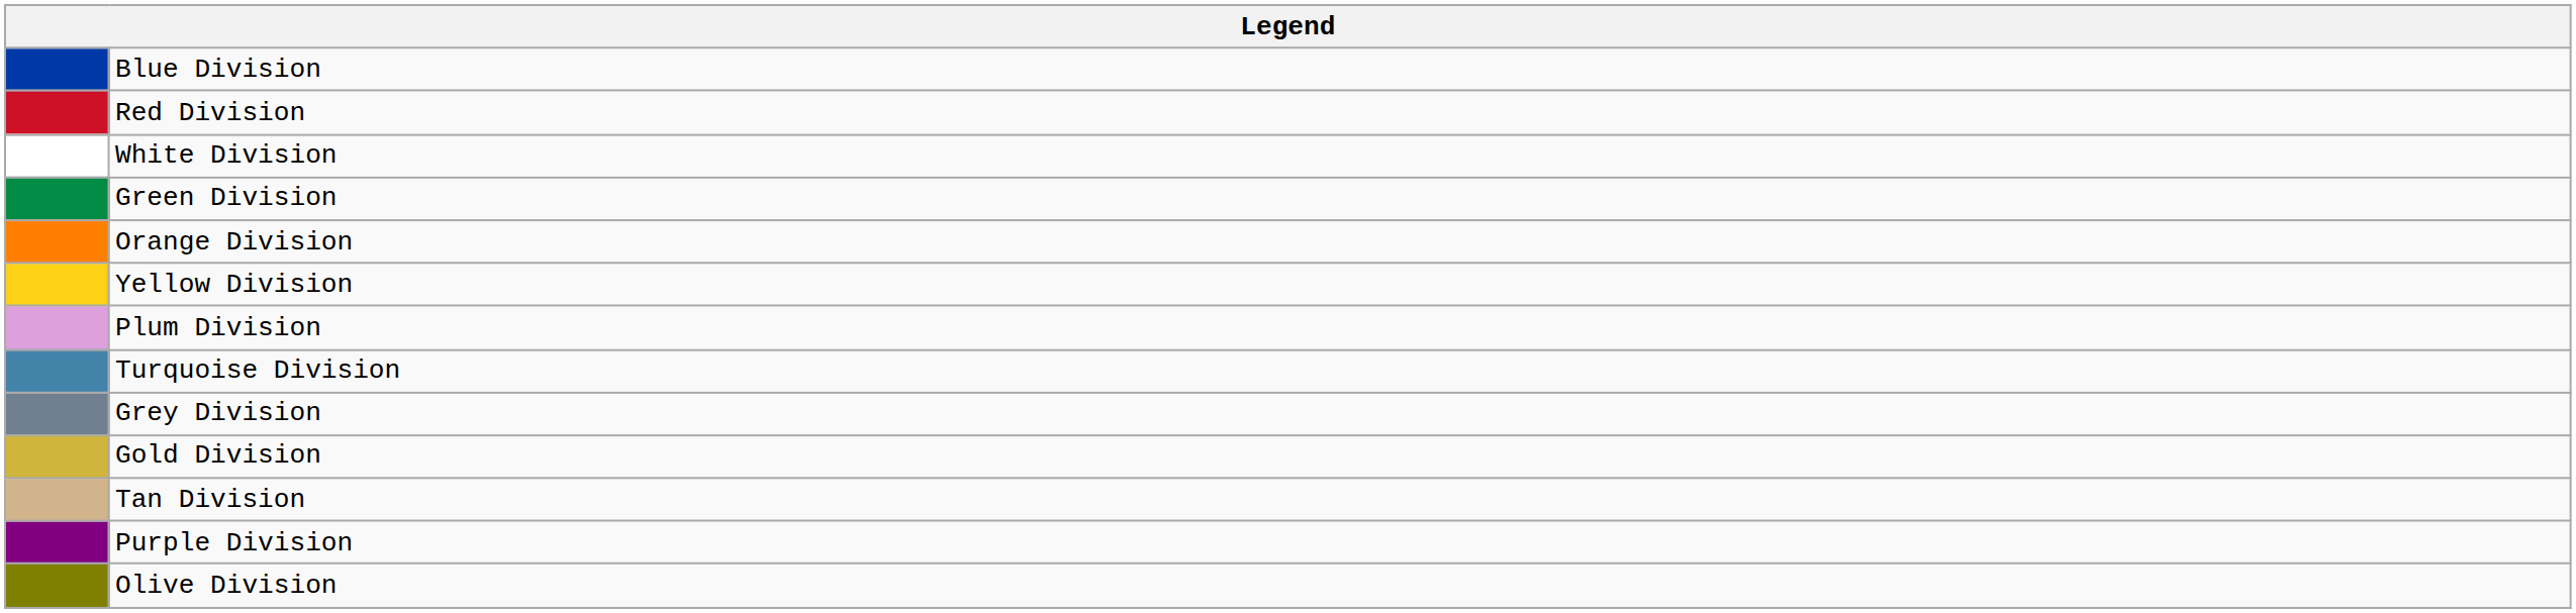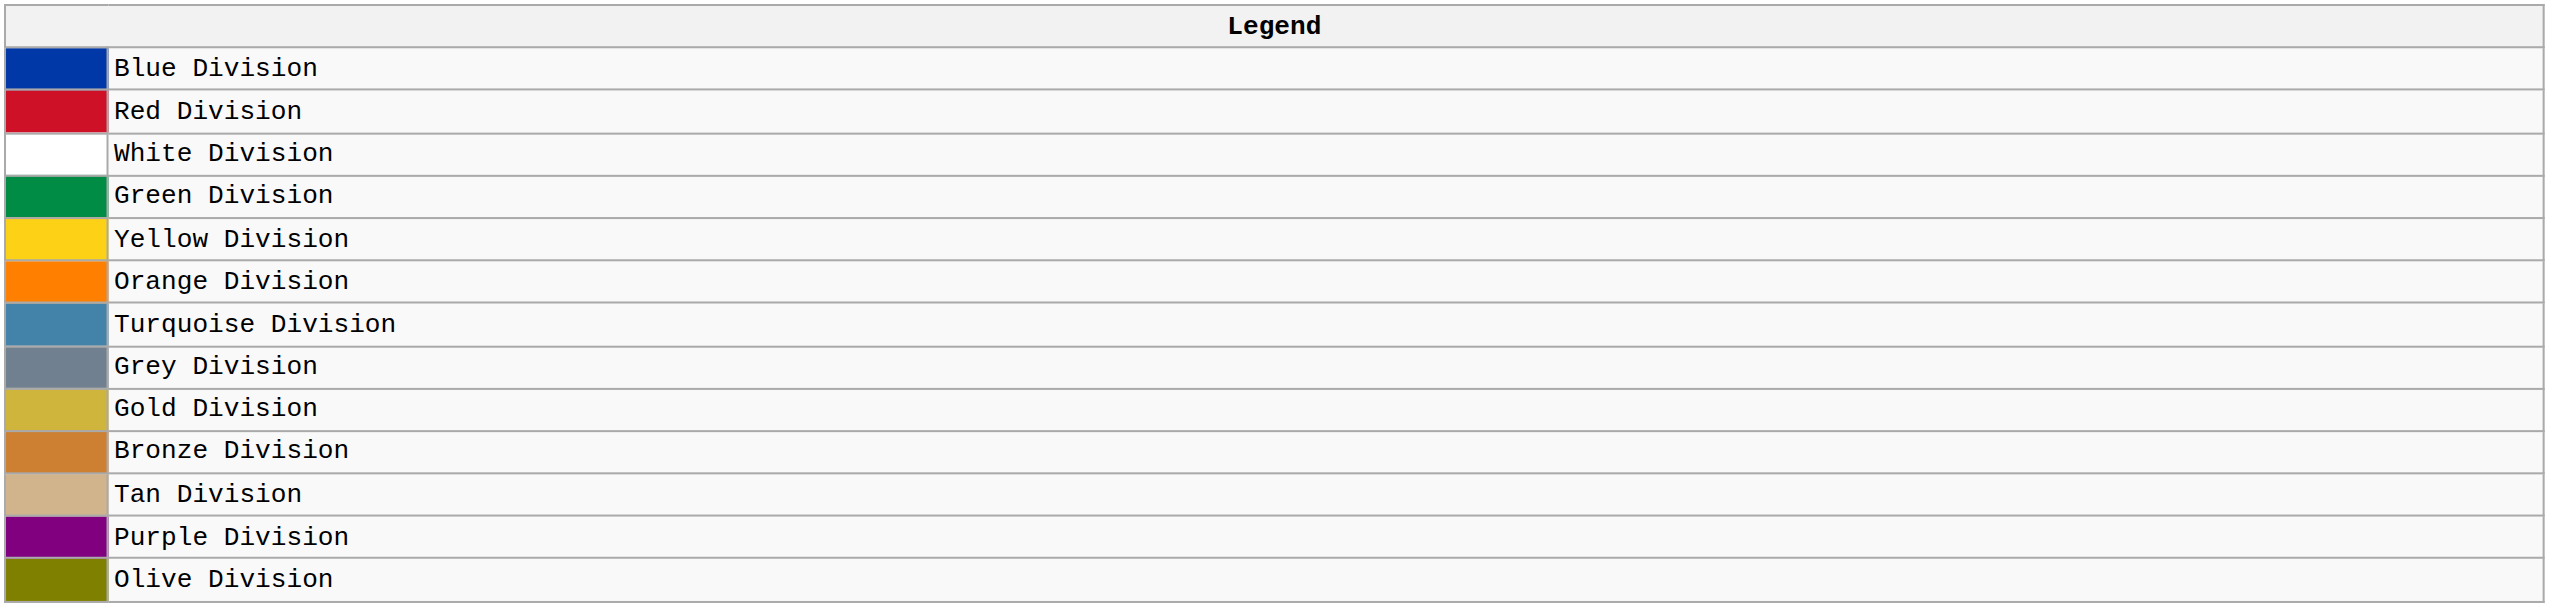rows swapped: Yellow Division <-> Orange Division
- row: Plum Division
+ row: Bronze Division
